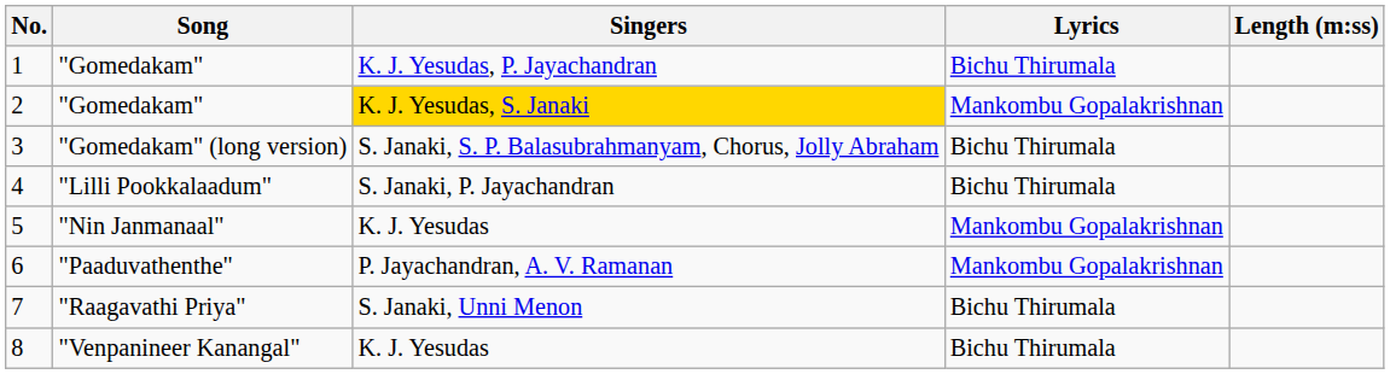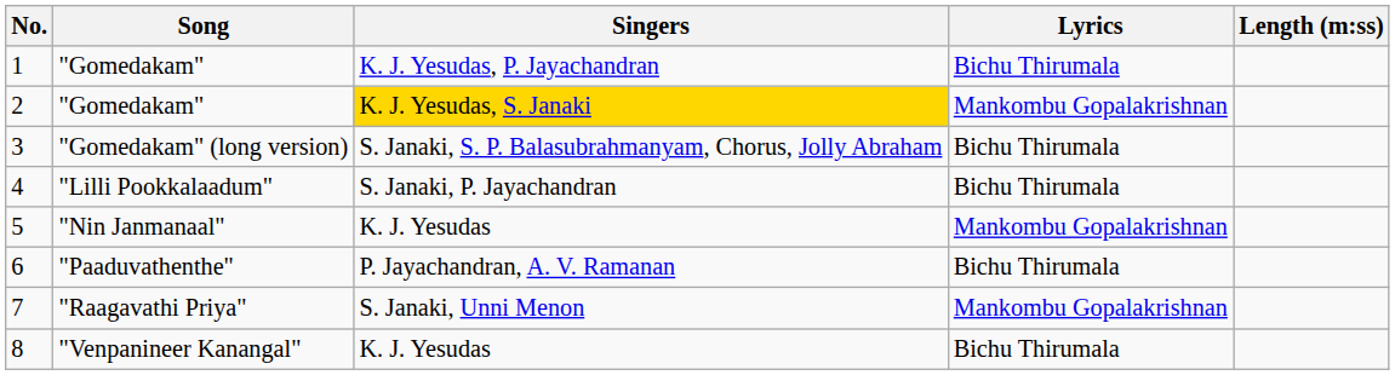6 | Lyrics: Mankombu Gopalakrishnan -> Bichu Thirumala
7 | Lyrics: Bichu Thirumala -> Mankombu Gopalakrishnan
